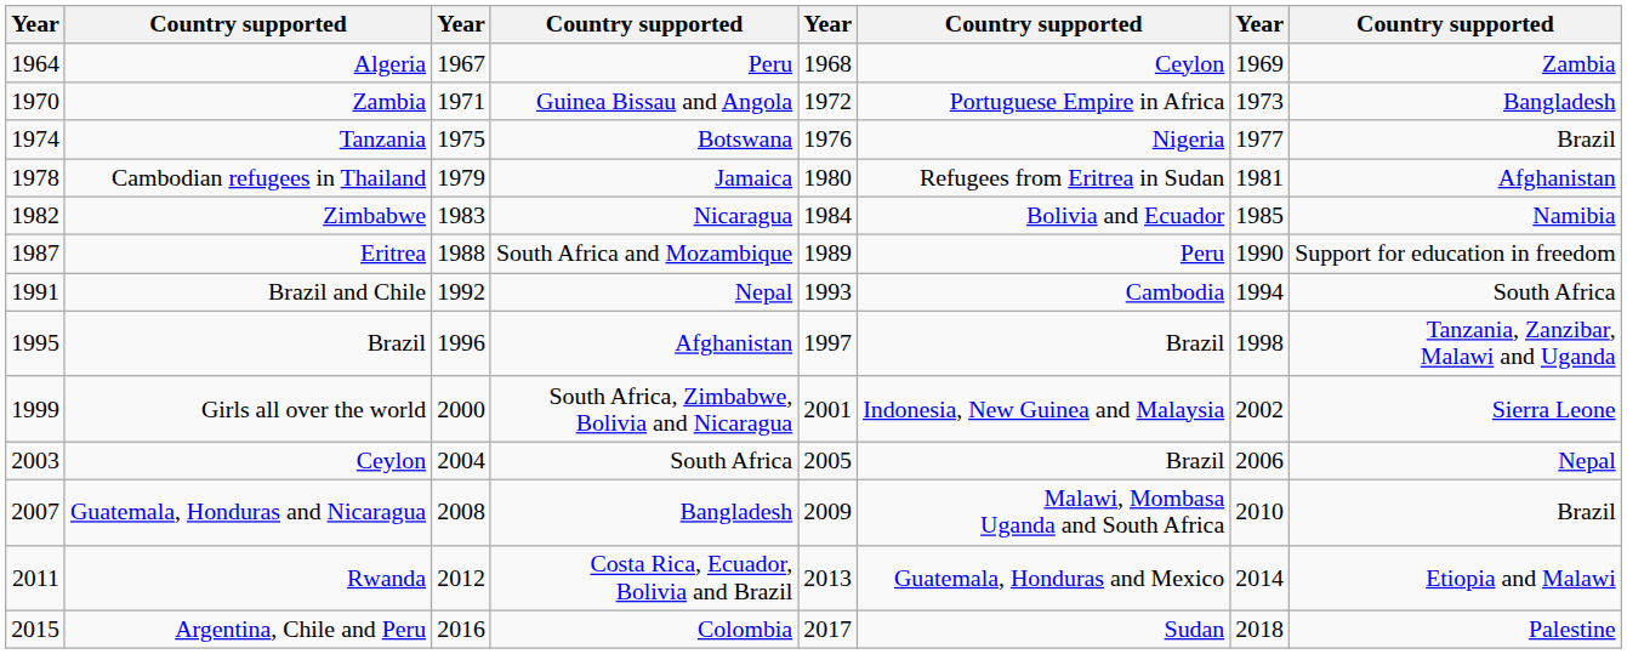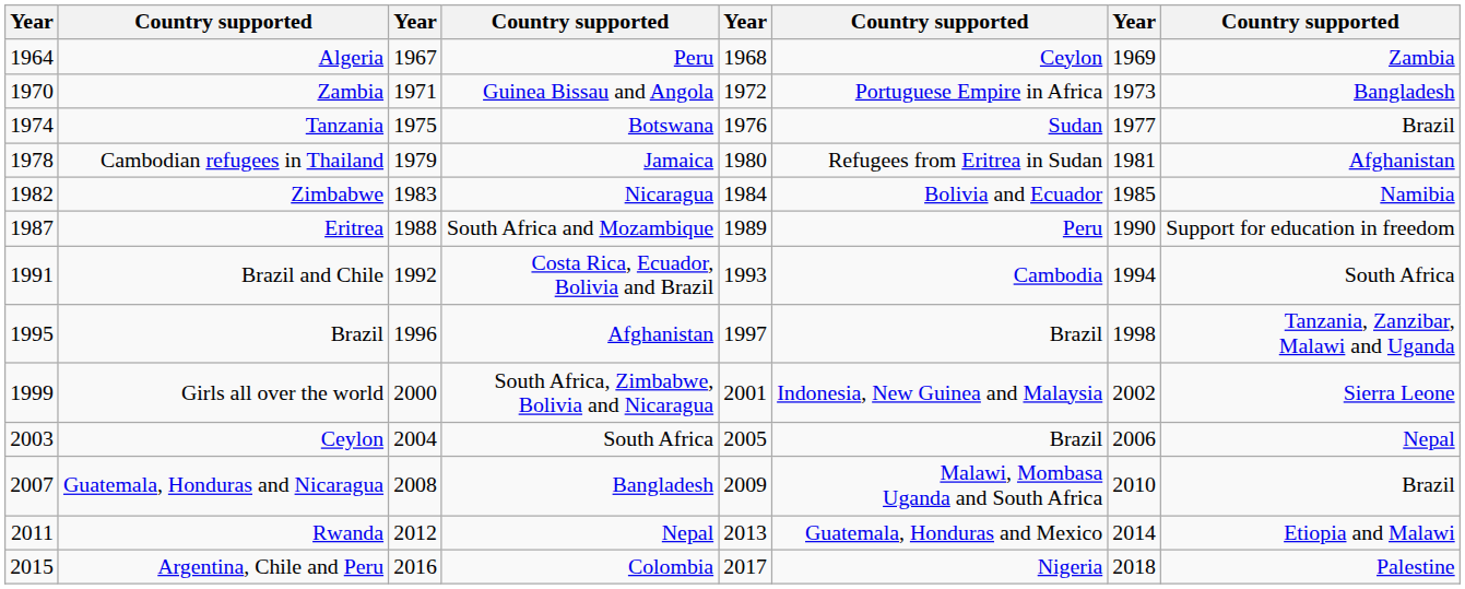Tanzania | column 6: Nigeria -> Sudan
Brazil and Chile | column 4: Nepal -> Costa Rica, Ecuador, Bolivia and Brazil
Rwanda | column 4: Costa Rica, Ecuador, Bolivia and Brazil -> Nepal
Argentina, Chile and Peru | column 6: Sudan -> Nigeria
